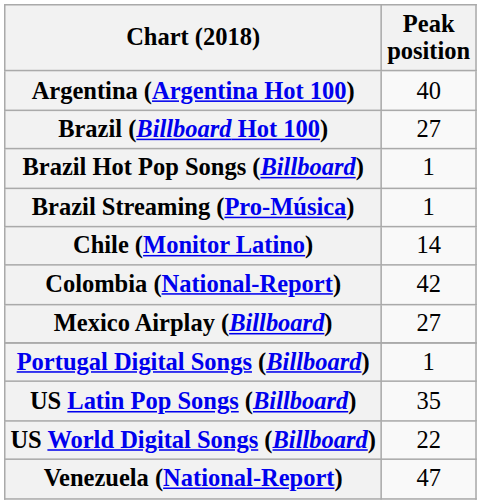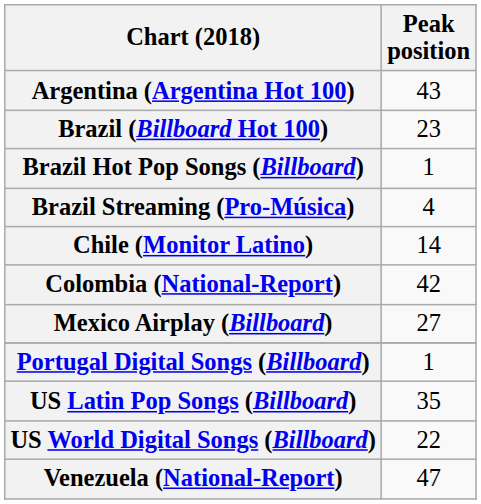Argentina (Argentina Hot 100) | Peak position: 40 -> 43
Brazil (Billboard Hot 100) | Peak position: 27 -> 23
Brazil Streaming (Pro-Música) | Peak position: 1 -> 4
